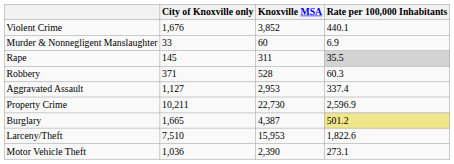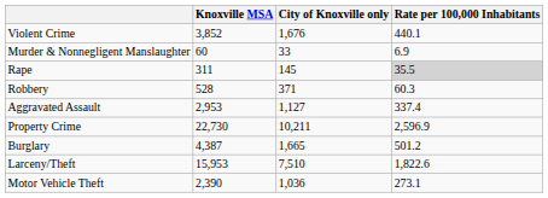columns swapped: City of Knoxville only <-> Knoxville MSA
Burglary | Rate per 100,000 Inhabitants: khaki background -> no background
